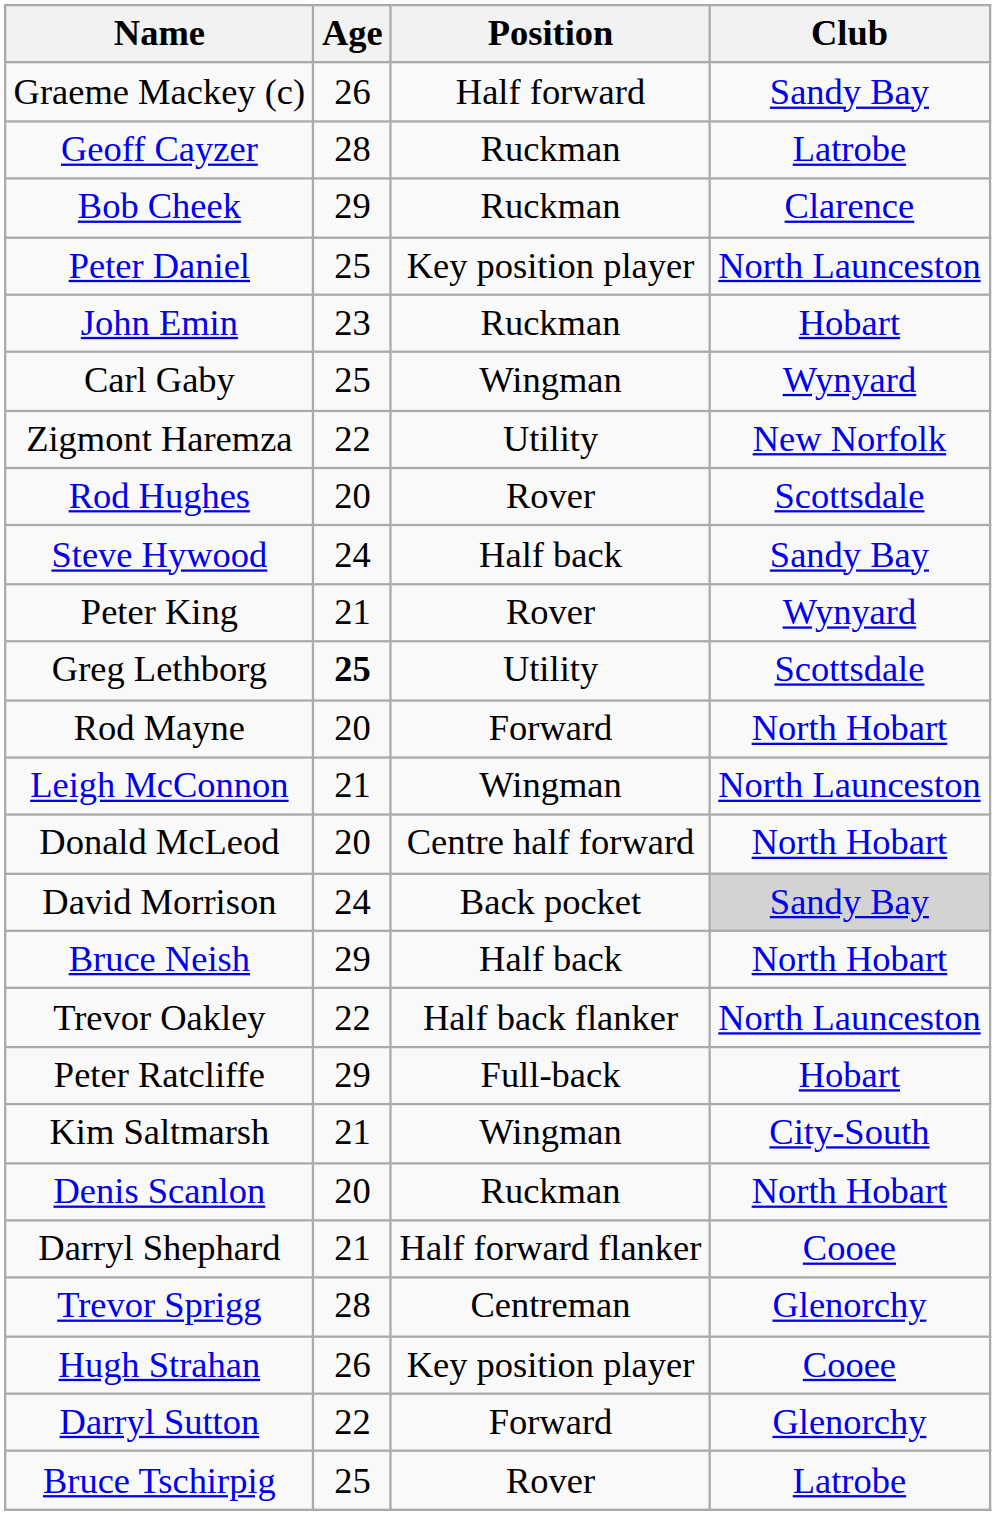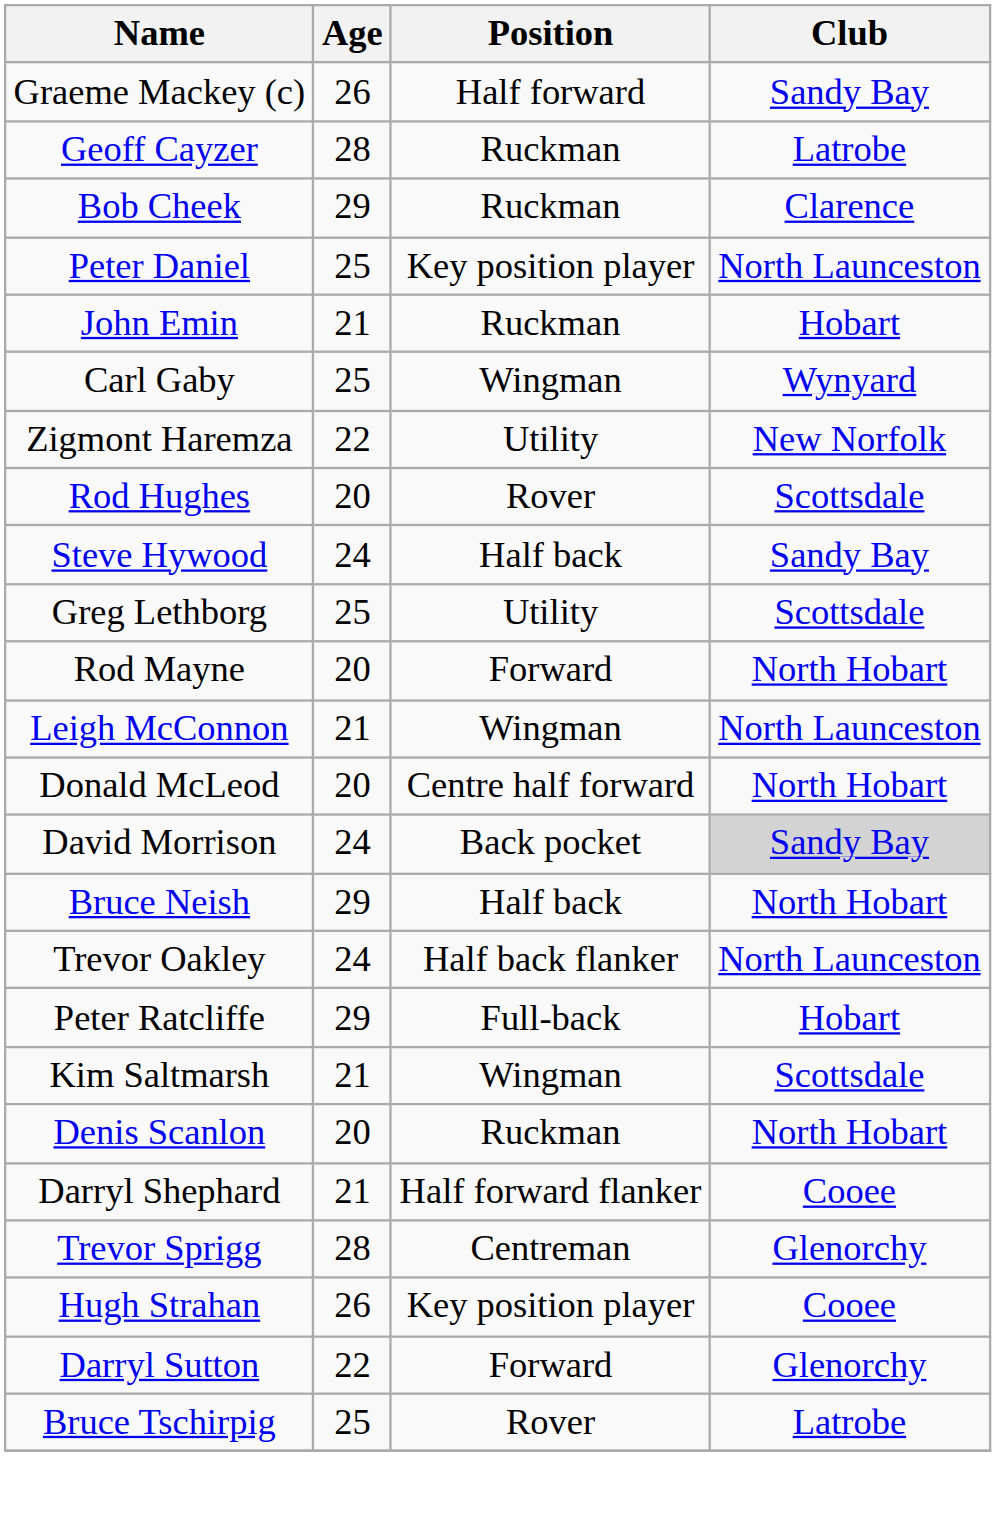John Emin | Age: 23 -> 21
- row: Peter King | 21 | Rover | Wynyard
Greg Lethborg | Age: bold -> normal
Trevor Oakley | Age: 22 -> 24
Kim Saltmarsh | Club: City-South -> Scottsdale
